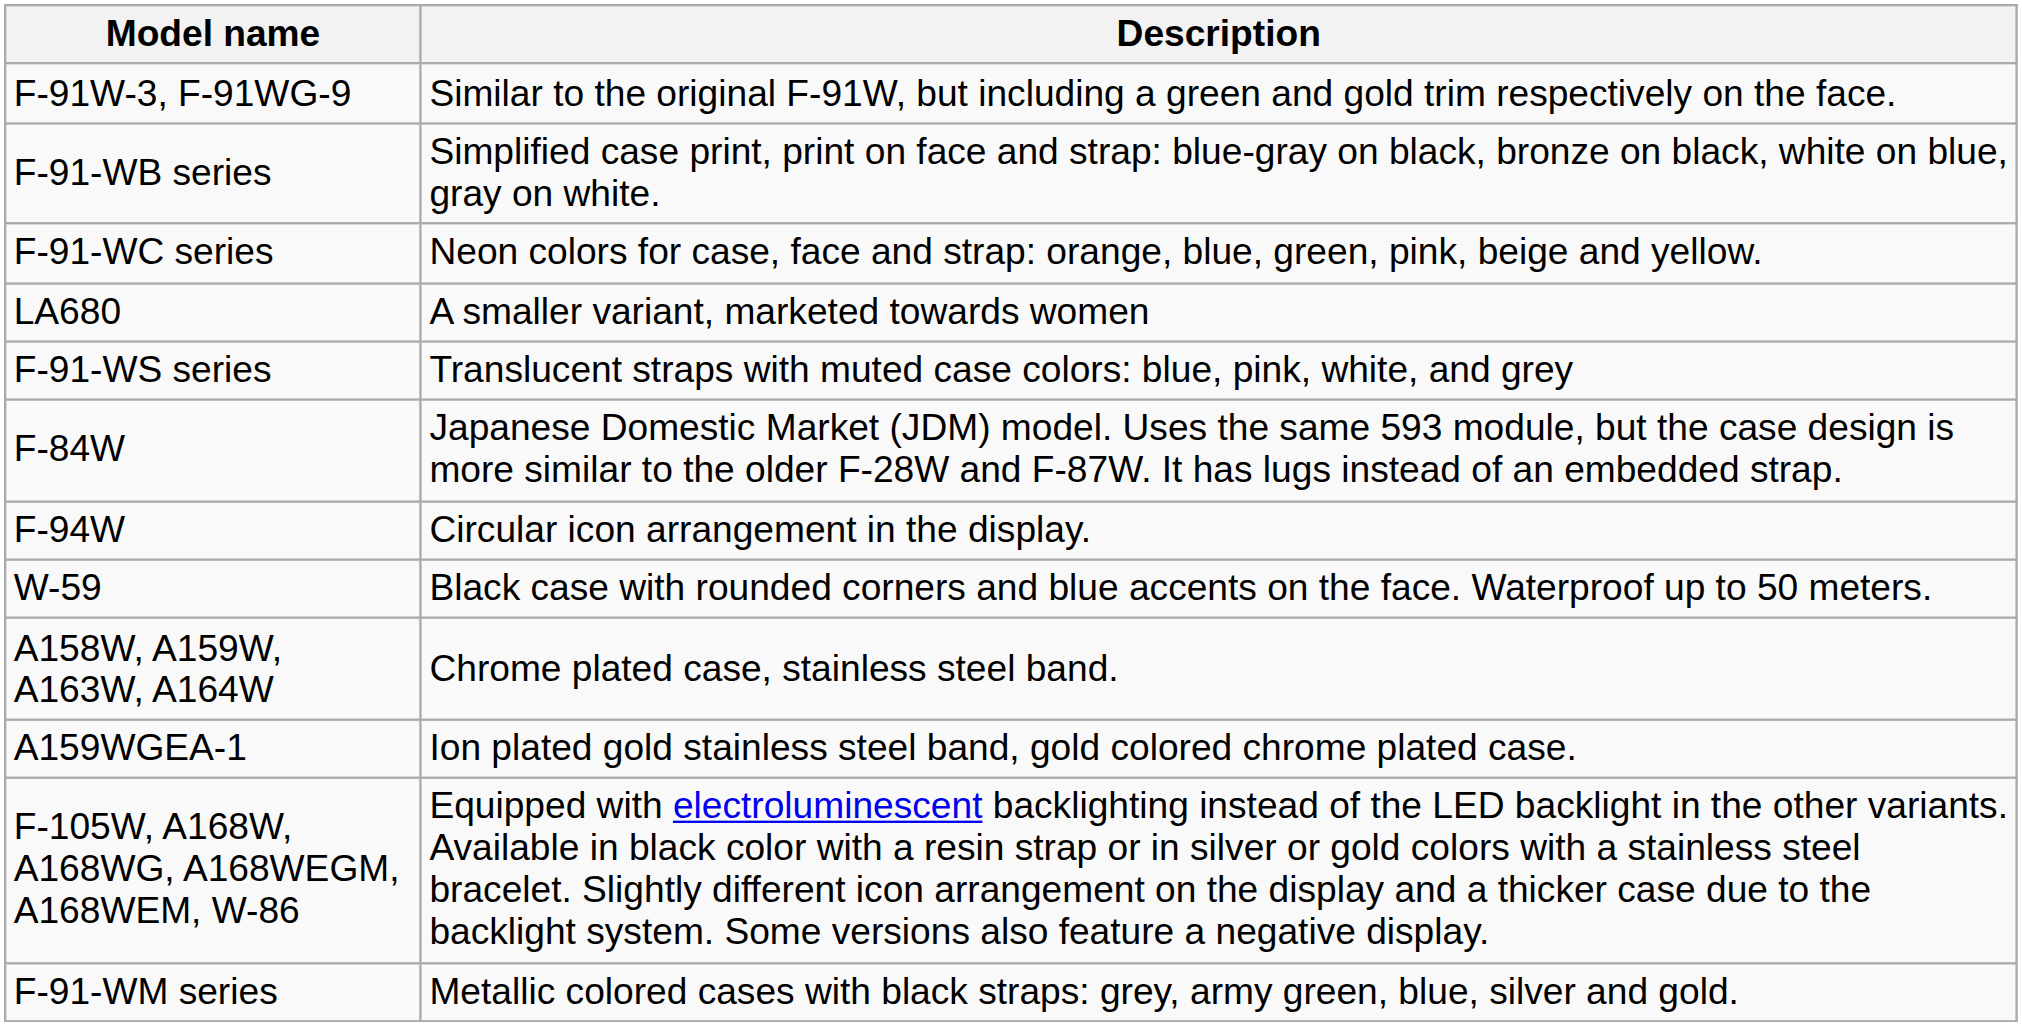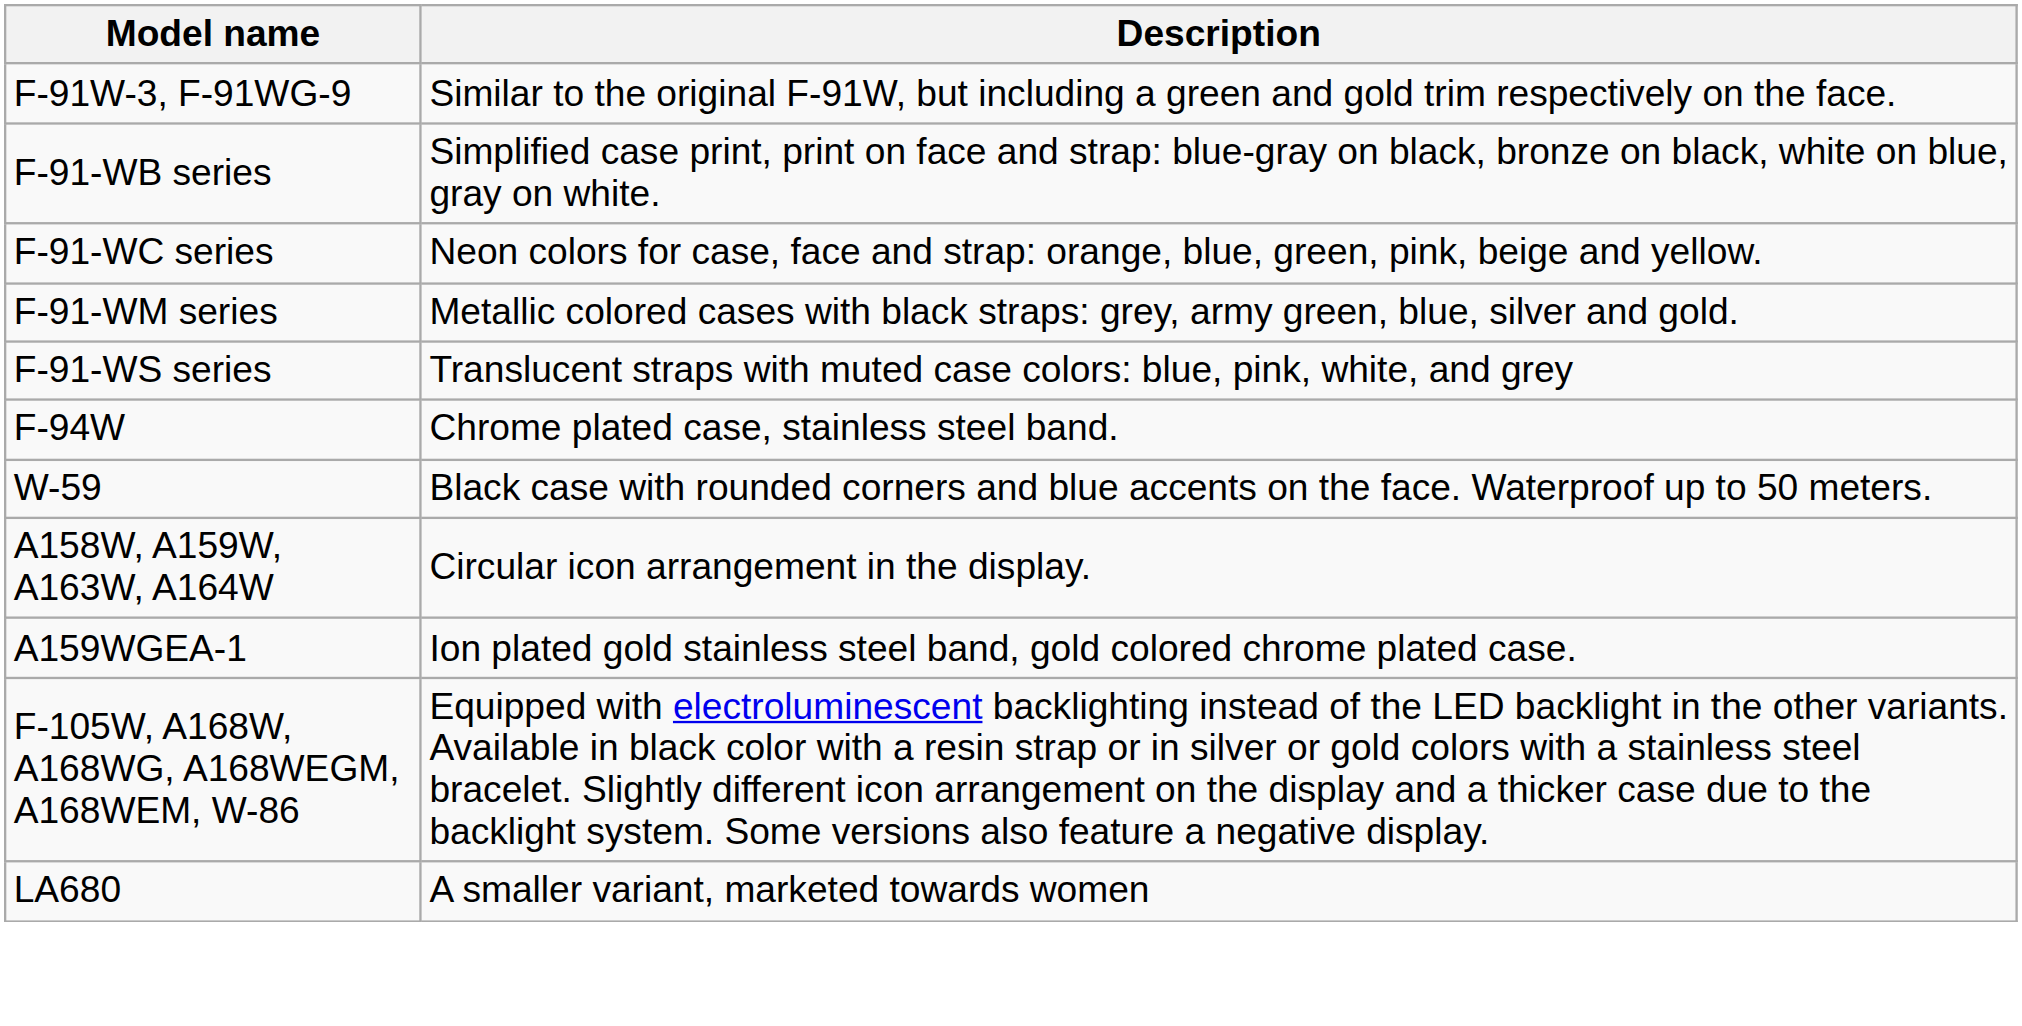rows swapped: F-91-WM series <-> LA680
- row: F-84W | Japanese Domestic Market (JDM) model. Uses the same 593 module, but the case design is more similar to the older F-28W and F-87W. It has lugs instead of an embedded strap.
F-94W | Description: Circular icon arrangement in the display. -> Chrome plated case, stainless steel band.
A158W, A159W, A163W, A164W | Description: Chrome plated case, stainless steel band. -> Circular icon arrangement in the display.
